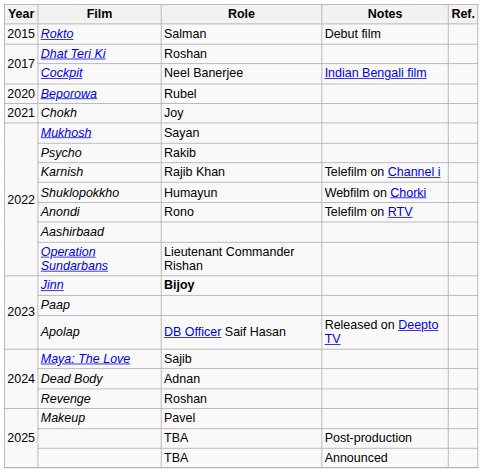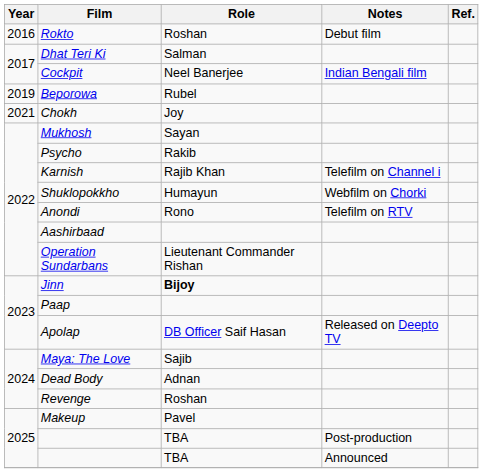Rokto | Year: 2015 -> 2016
Rokto | Role: Salman -> Roshan
Dhat Teri Ki | Role: Roshan -> Salman
Beporowa | Year: 2020 -> 2019
